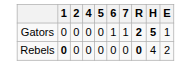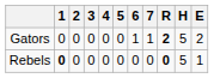+ column: 3 | 0 | 0
Gators | H: bold -> normal
Gators | E: 1 -> 2
Rebels | H: 4 -> 5
Rebels | E: 2 -> 1
